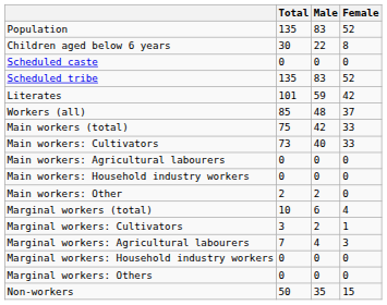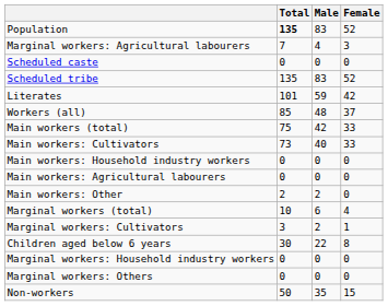Population | Total: normal -> bold
rows swapped: Children aged below 6 years <-> Marginal workers: Agricultural labourers
rows swapped: Main workers: Agricultural labourers <-> Main workers: Household industry workers
